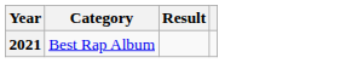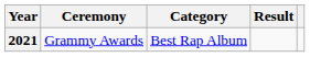+ column: Ceremony | Grammy Awards
